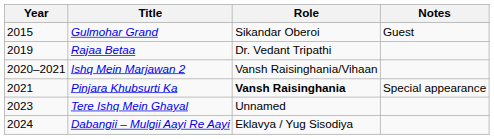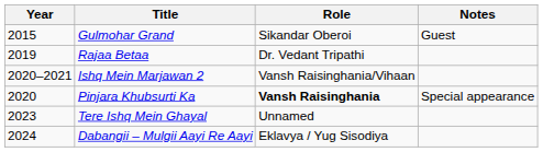Pinjara Khubsurti Ka | Year: 2021 -> 2020
